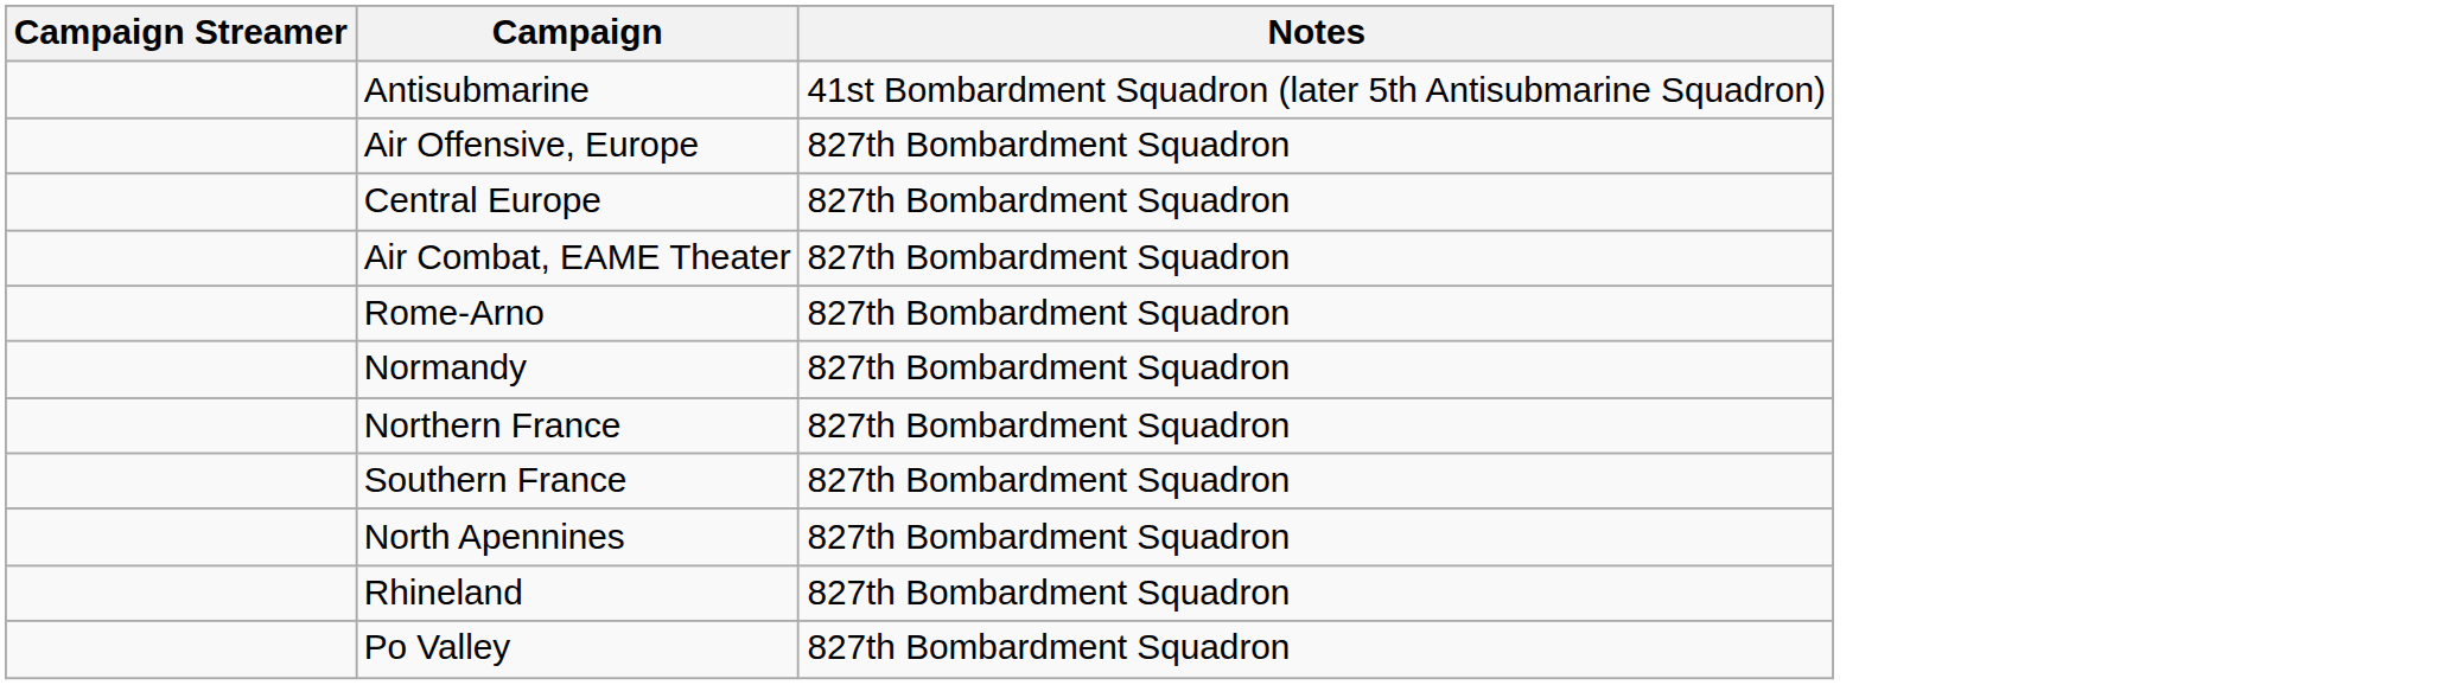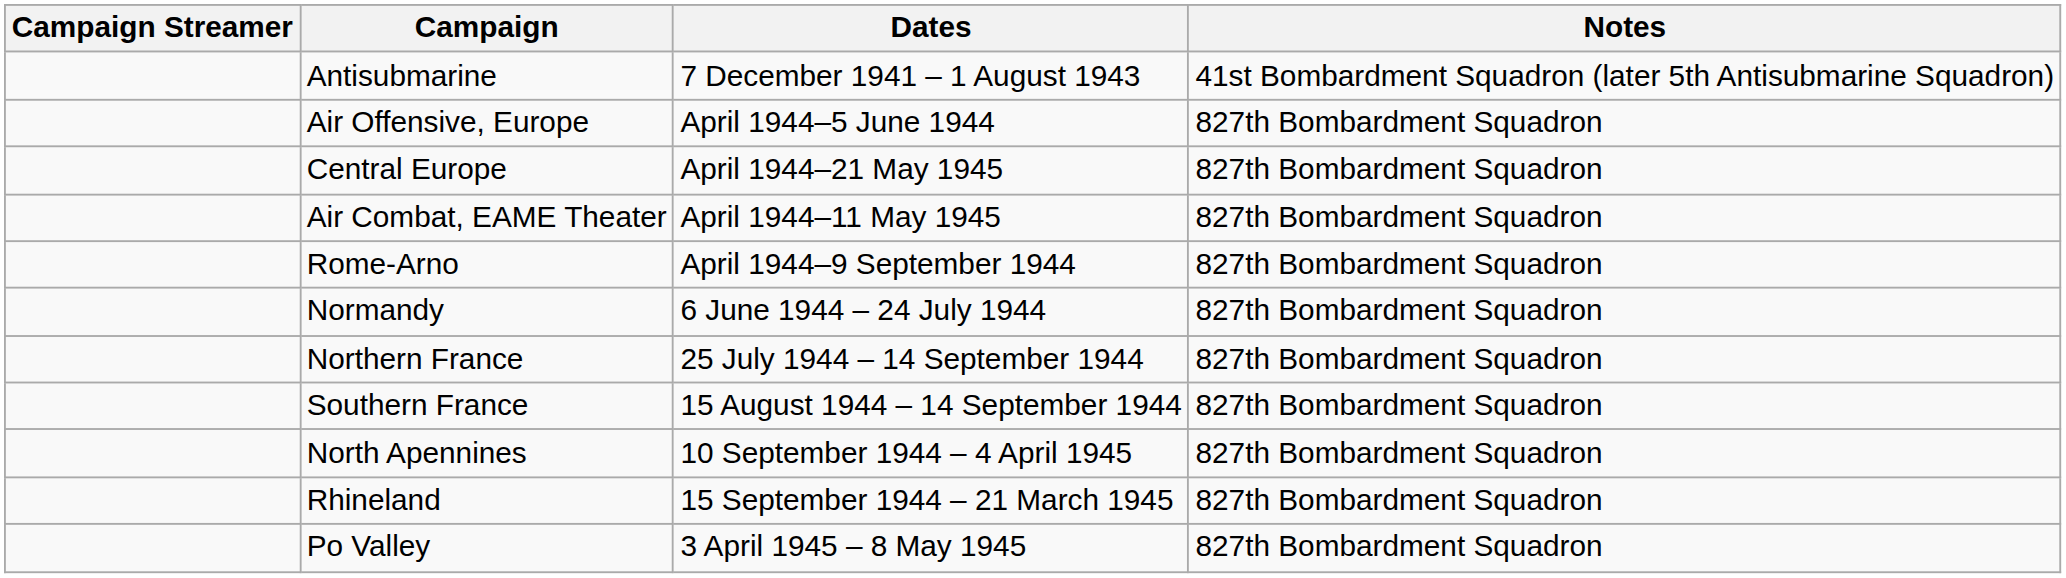+ column: Dates | 7 December 1941 – 1 August 1943 | April 1944–5 June 1944 | April 1944–21 May 1945 | April 1944–11 May 1945 | April 1944–9 September 1944 | 6 June 1944 – 24 July 1944 | 25 July 1944 – 14 September 1944 | 15 August 1944 – 14 September 1944 | 10 September 1944 – 4 April 1945 | 15 September 1944 – 21 March 1945 | 3 April 1945 – 8 May 1945
